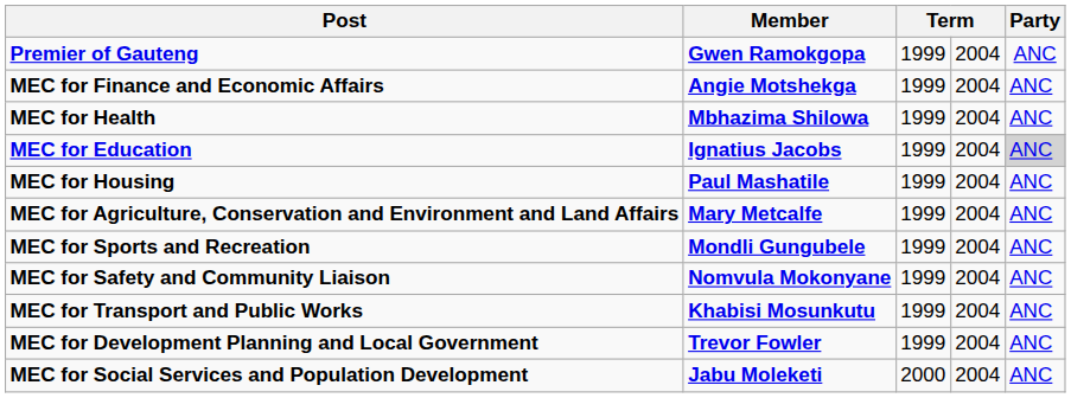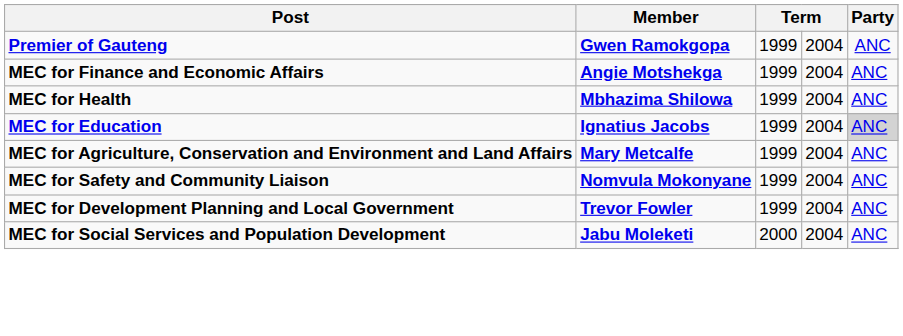- row: MEC for Housing | Paul Mashatile | 1999 | 2004 | ANC
- row: MEC for Sports and Recreation | Mondli Gungubele | 1999 | 2004 | ANC
- row: MEC for Transport and Public Works | Khabisi Mosunkutu | 1999 | 2004 | ANC
